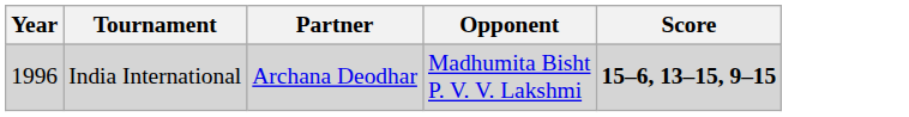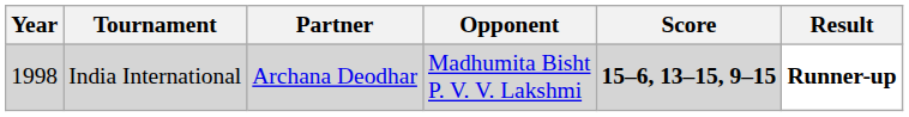+ column: Result | Runner-up
India International | Year: 1996 -> 1998
